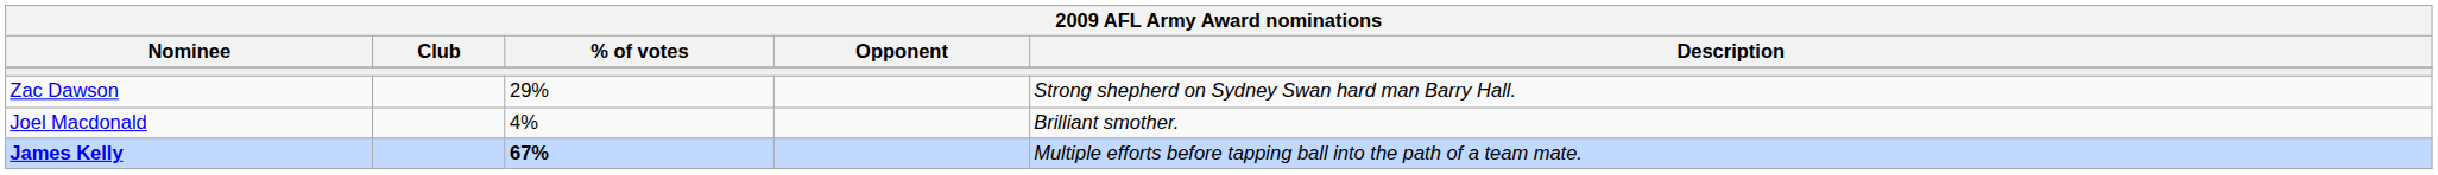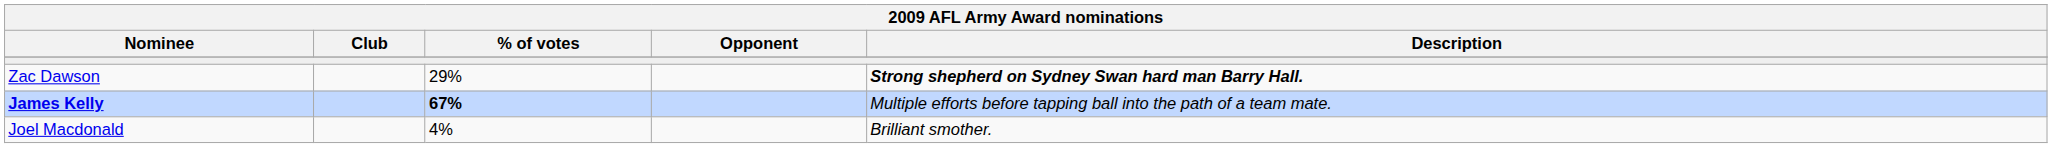Zac Dawson | Description: normal -> bold
rows swapped: James Kelly <-> Joel Macdonald
